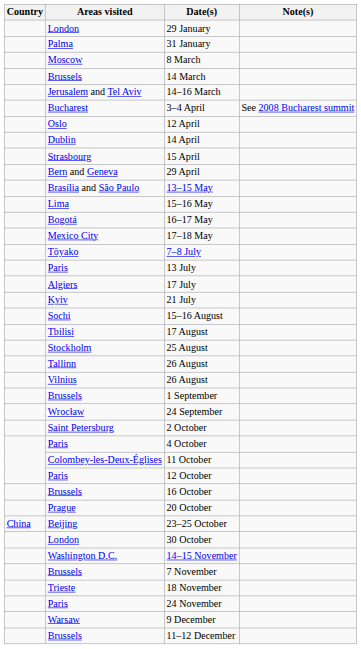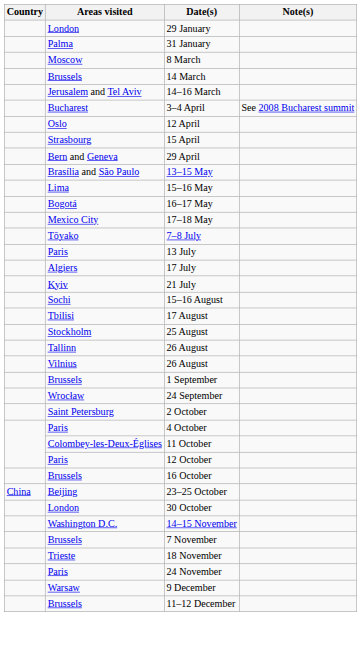- row: Dublin | 14 April
- row: Prague | 20 October
